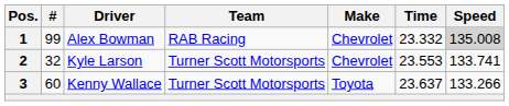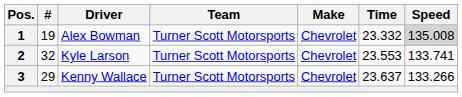1 | #: 99 -> 19
1 | Team: RAB Racing -> Turner Scott Motorsports
3 | #: 60 -> 29
3 | Make: Toyota -> Chevrolet
